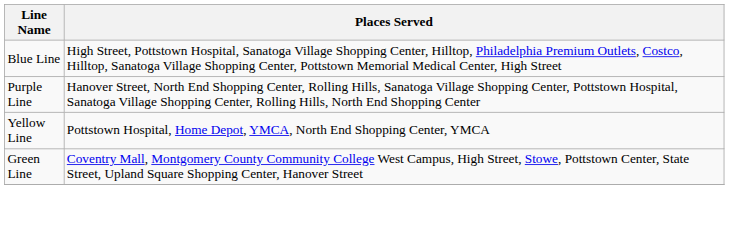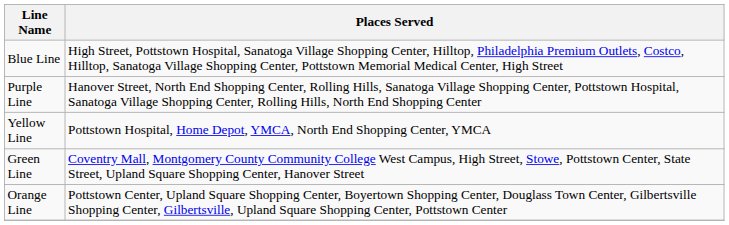+ row: Orange Line | Pottstown Center, Upland Square Shopping Center, Boyertown Shopping Center, Douglass Town Center, Gilbertsville Shopping Center, Gilbertsville, Upland Square Shopping Center, Pottstown Center
